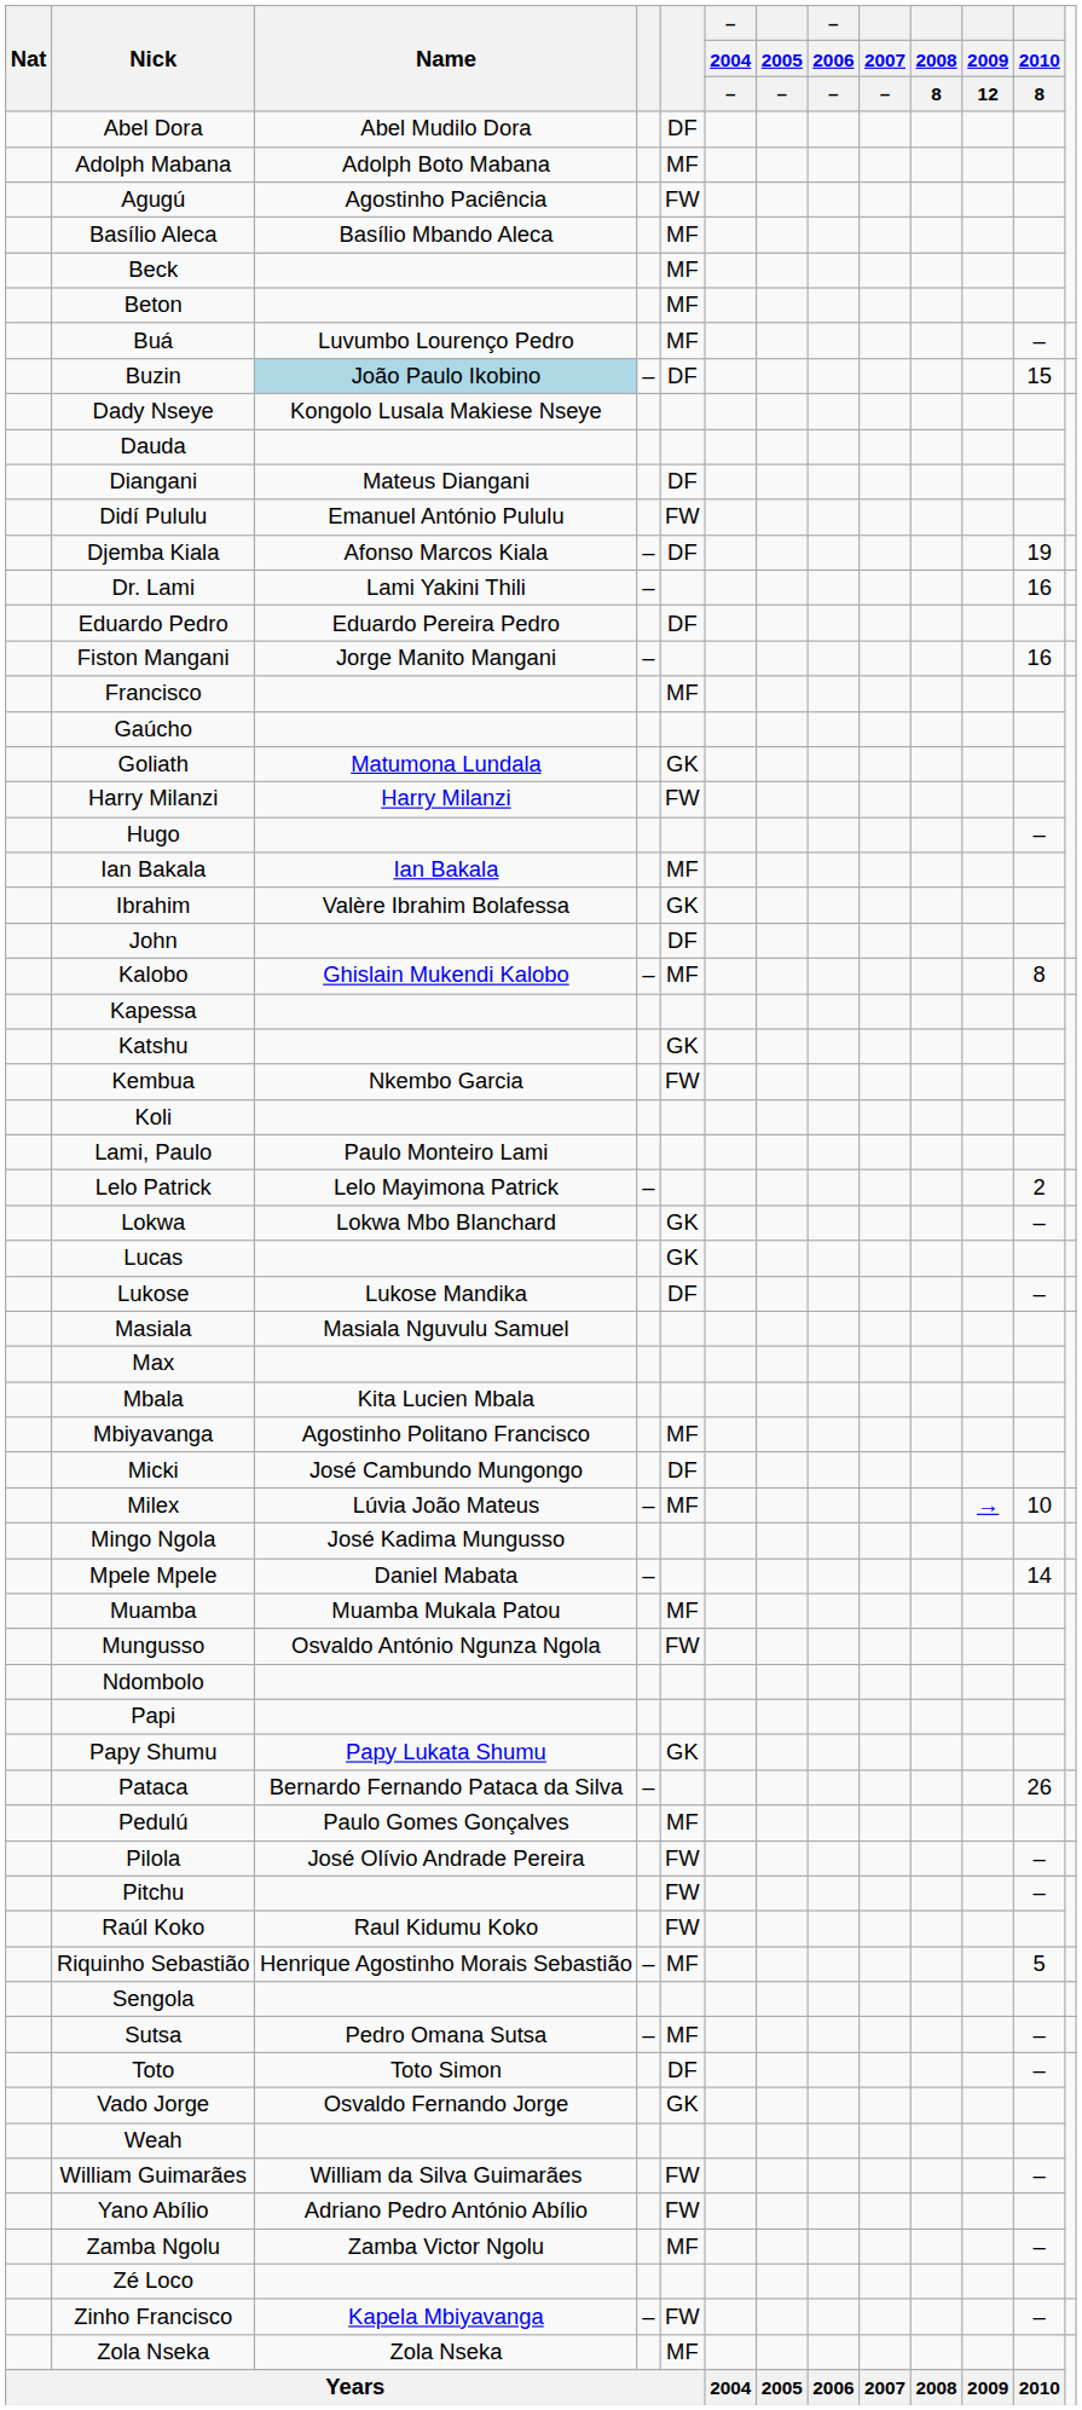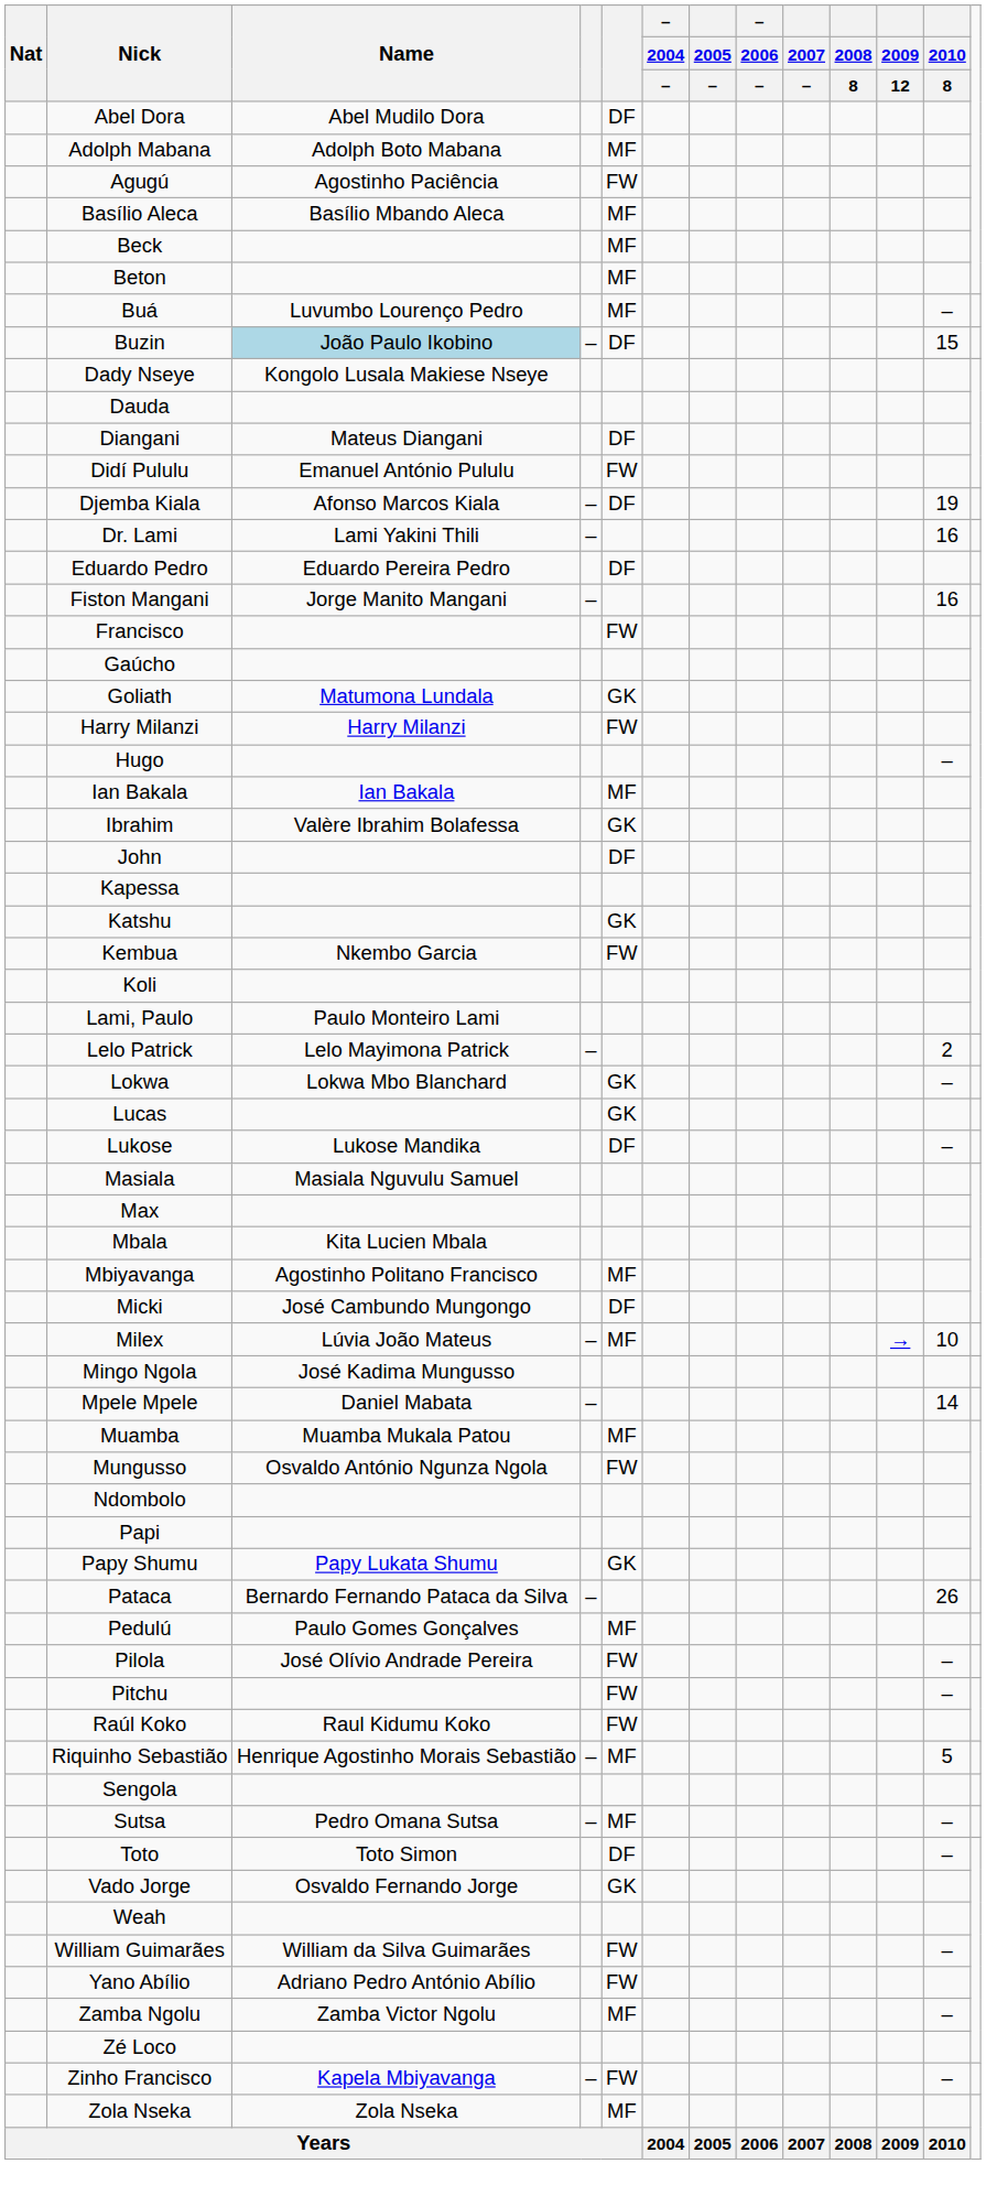Francisco | column 5: MF -> FW
- row: Kalobo | Ghislain Mukendi Kalobo | – | MF | 8
